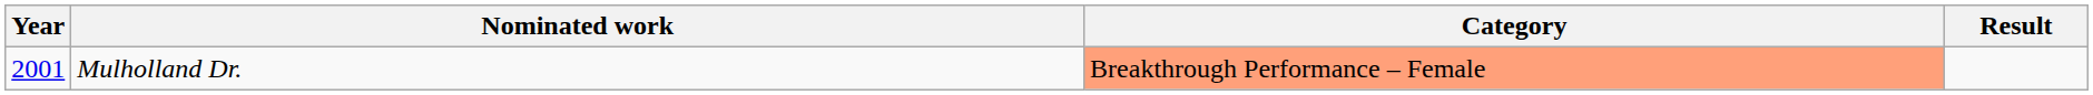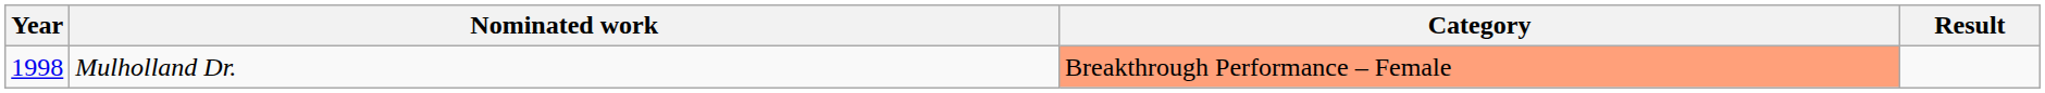Mulholland Dr. | Year: 2001 -> 1998
